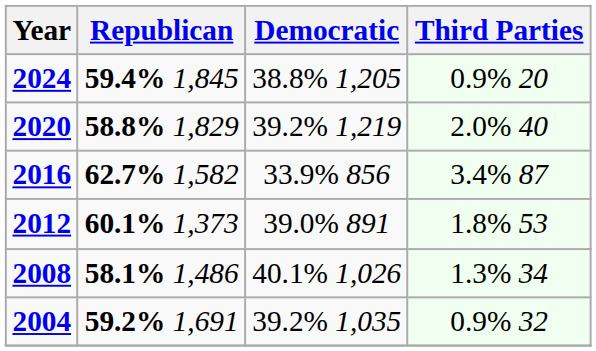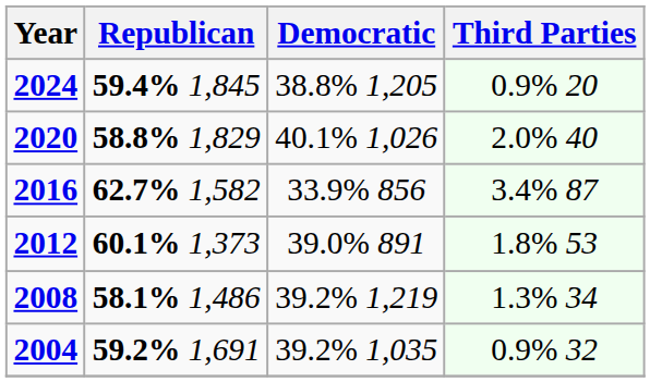2020 | Democratic: 39.2% 1,219 -> 40.1% 1,026
2008 | Democratic: 40.1% 1,026 -> 39.2% 1,219
